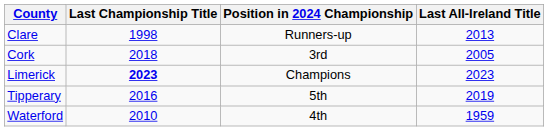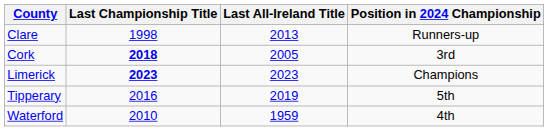columns swapped: Last All-Ireland Title <-> Position in 2024 Championship
Cork | Last Championship Title: normal -> bold
